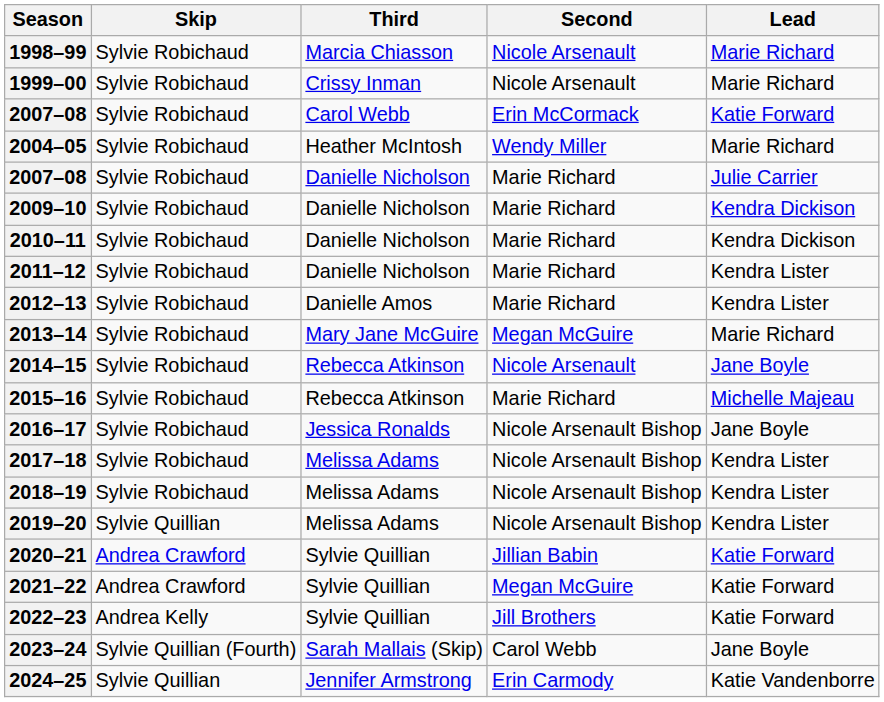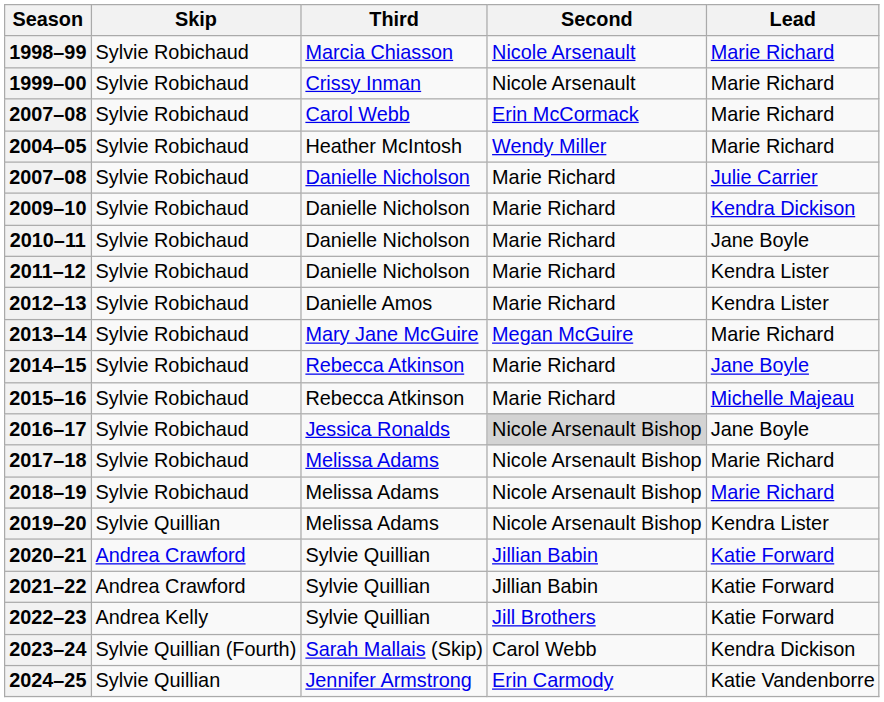2007–08 / Carol Webb | Lead: Katie Forward -> Marie Richard
2010–11 | Lead: Kendra Dickison -> Jane Boyle
2014–15 | Second: Nicole Arsenault -> Marie Richard
2016–17 | Second: no background -> lightgrey background
2017–18 | Lead: Kendra Lister -> Marie Richard
2018–19 | Lead: Kendra Lister -> Marie Richard
2021–22 | Second: Megan McGuire -> Jillian Babin
2023–24 | Lead: Jane Boyle -> Kendra Dickison
